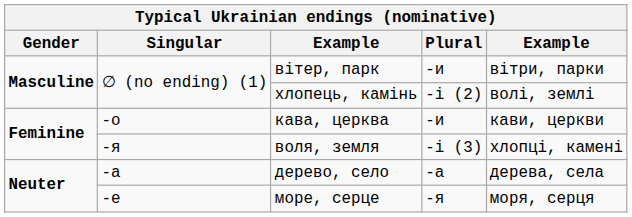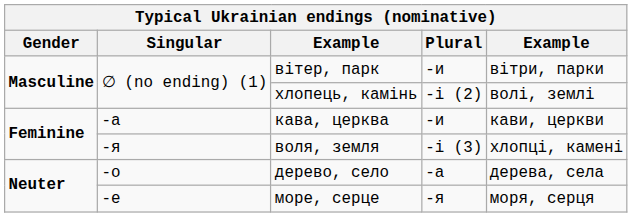кава, церква | Singular: -о -> -а
дерево, село | Singular: -а -> -о
